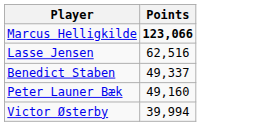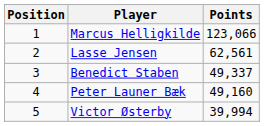+ column: Position | 1 | 2 | 3 | 4 | 5
Marcus Helligkilde | Points: bold -> normal
Lasse Jensen | Points: 62,516 -> 62,561
